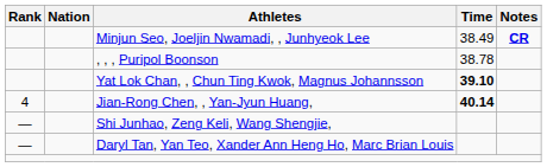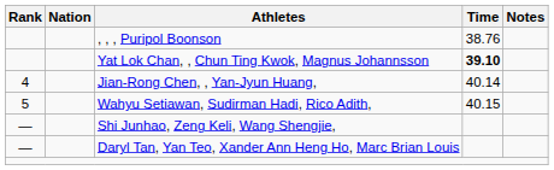- row: Minjun Seo, Joeljin Nwamadi, , Junhyeok Lee | 38.49 | CR
, , , Puripol Boonson | Time: 38.78 -> 38.76
Jian-Rong Chen, , Yan-Jyun Huang, | Time: bold -> normal
+ row: 5 | Wahyu Setiawan, Sudirman Hadi, Rico Adith, | 40.15
